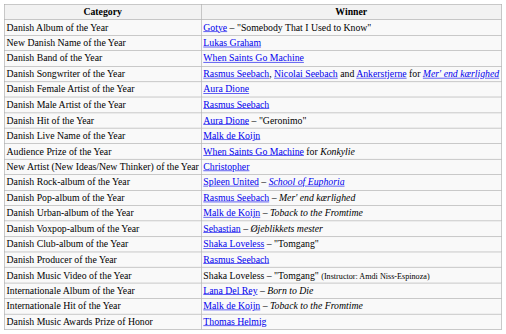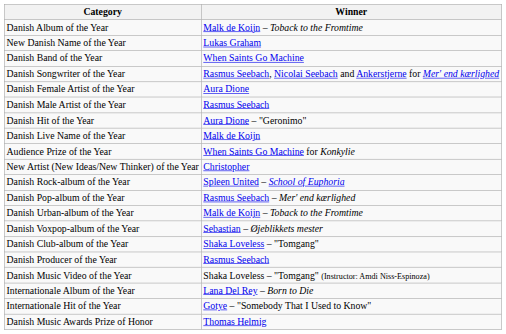Danish Album of the Year | Winner: Gotye – "Somebody That I Used to Know" -> Malk de Koijn – Toback to the Fromtime
Internationale Hit of the Year | Winner: Malk de Koijn – Toback to the Fromtime -> Gotye – "Somebody That I Used to Know"
